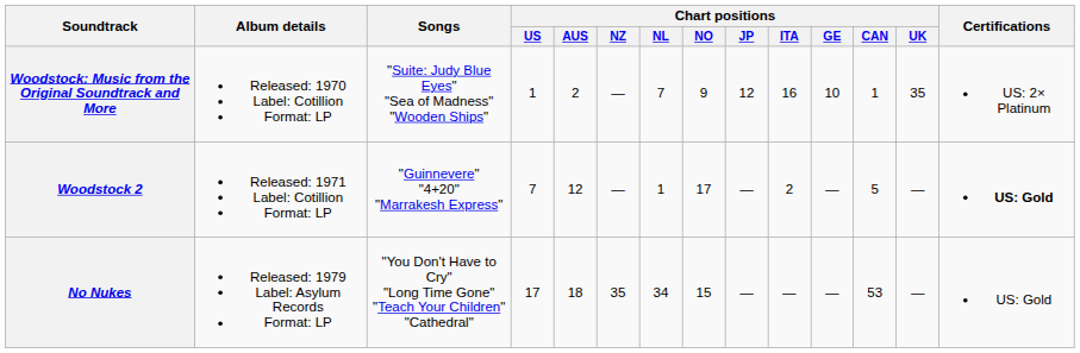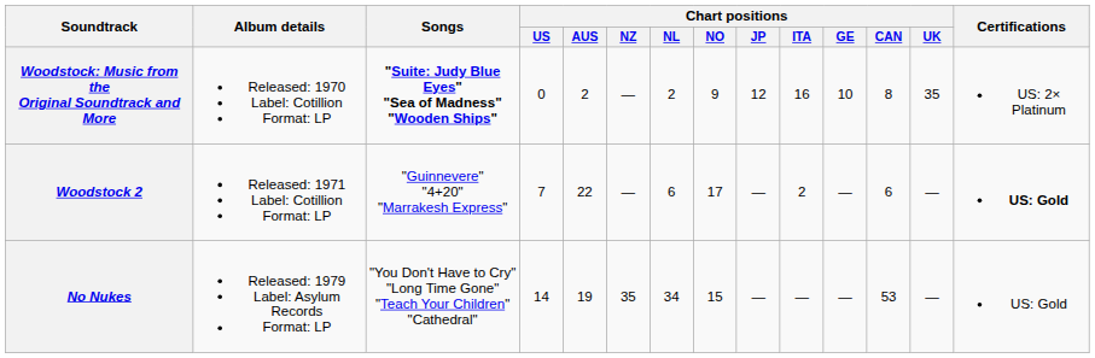Woodstock: Music from the Original Soundtrack and More | Songs: normal -> bold
Woodstock: Music from the Original Soundtrack and More | Chart positions / US: 1 -> 0
Woodstock: Music from the Original Soundtrack and More | Chart positions / NL: 7 -> 2
Woodstock: Music from the Original Soundtrack and More | Chart positions / CAN: 1 -> 8
Woodstock 2 | Chart positions / AUS: 12 -> 22
Woodstock 2 | Chart positions / NL: 1 -> 6
Woodstock 2 | Chart positions / CAN: 5 -> 6
No Nukes | Chart positions / US: 17 -> 14
No Nukes | Chart positions / AUS: 18 -> 19
